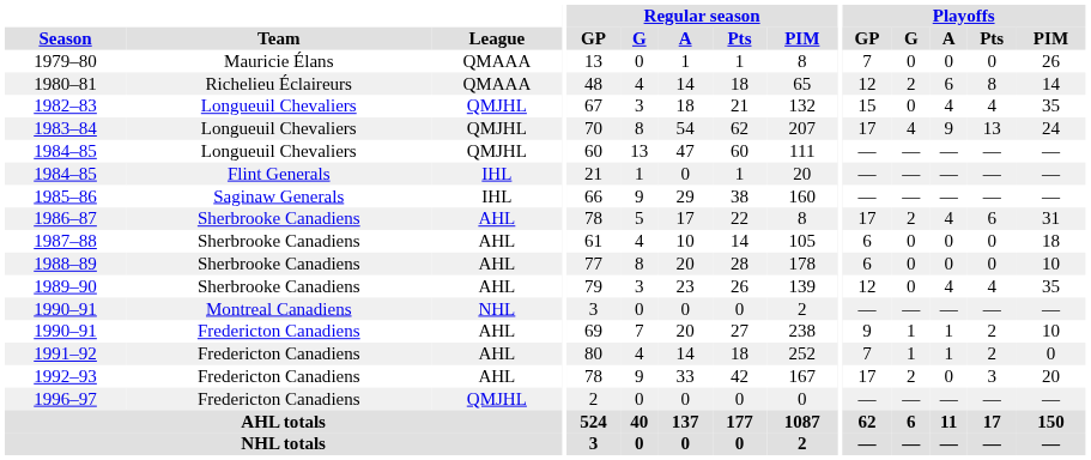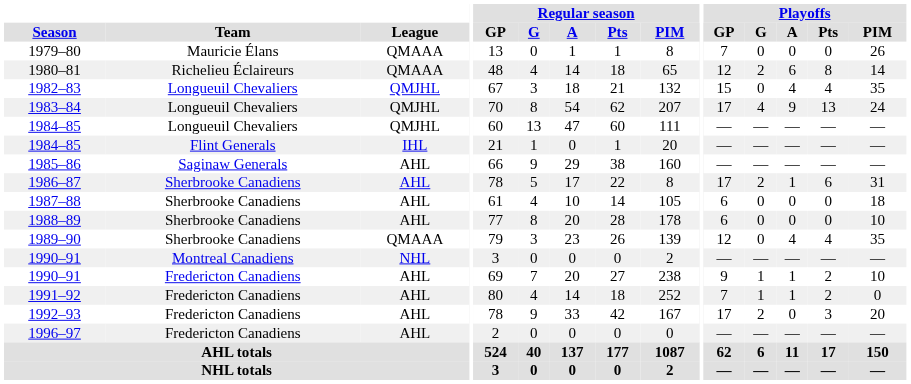1985–86 | League: IHL -> AHL
1986–87 | Playoffs / A: 4 -> 1
1989–90 | League: AHL -> QMAAA
1996–97 | League: QMJHL -> AHL
